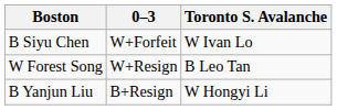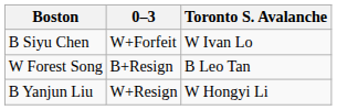W Forest Song | 0–3: W+Resign -> B+Resign
B Yanjun Liu | 0–3: B+Resign -> W+Resign
